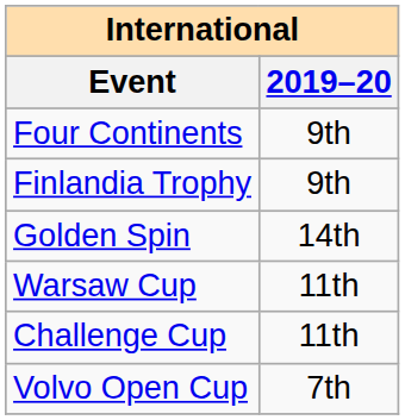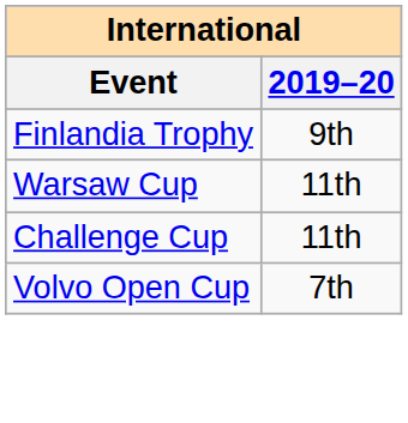- row: Four Continents | 9th
- row: Golden Spin | 14th
